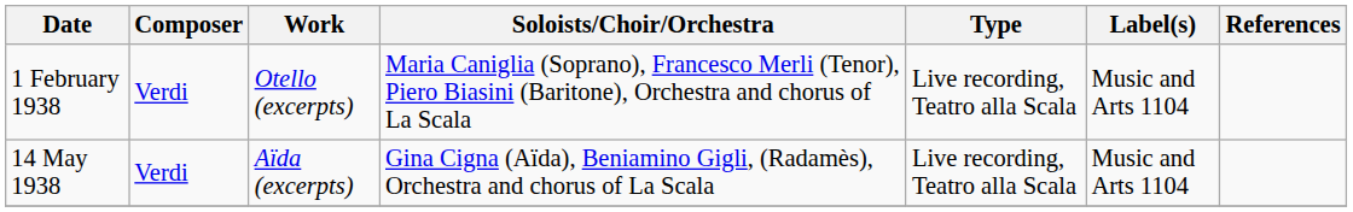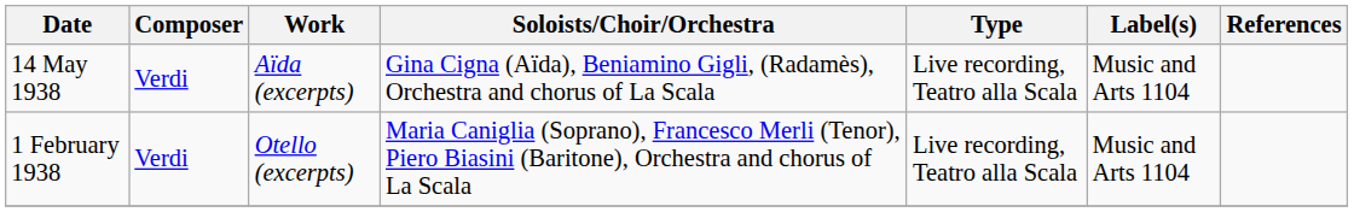rows swapped: 1 February 1938 <-> 14 May 1938
